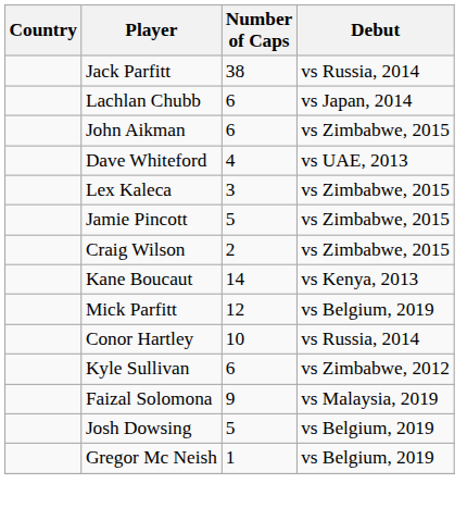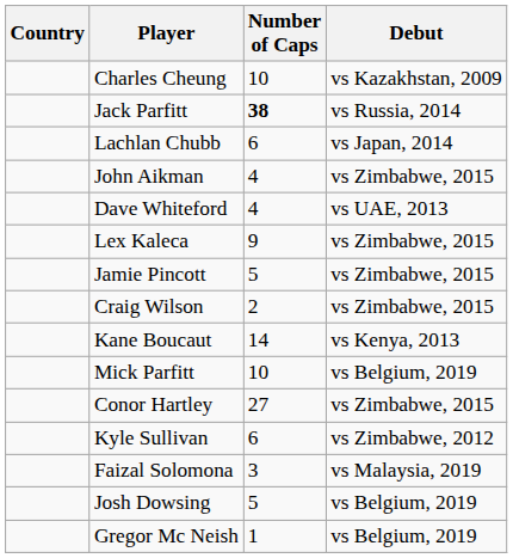+ row: Charles Cheung | 10 | vs Kazakhstan, 2009
Jack Parfitt | Number of Caps: normal -> bold
John Aikman | Number of Caps: 6 -> 4
Lex Kaleca | Number of Caps: 3 -> 9
Mick Parfitt | Number of Caps: 12 -> 10
Conor Hartley | Number of Caps: 10 -> 27
Conor Hartley | Debut: vs Russia, 2014 -> vs Zimbabwe, 2015
Faizal Solomona | Number of Caps: 9 -> 3
